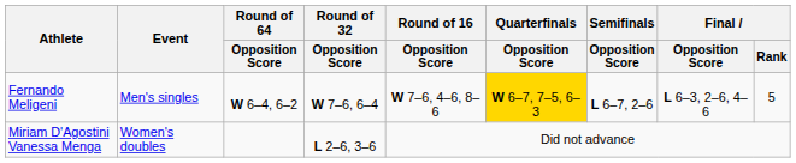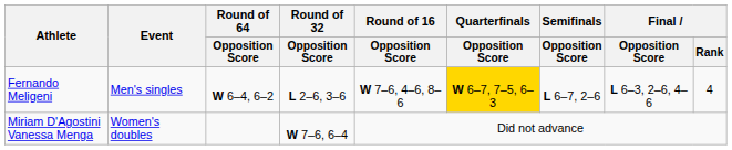Fernando Meligeni | Round of 32 / Opposition Score: W 7–6, 6–4 -> L 2–6, 3–6
Fernando Meligeni | Final / Rank: 5 -> 4
Miriam D'Agostini Vanessa Menga | Round of 32 / Opposition Score: L 2–6, 3–6 -> W 7–6, 6–4
